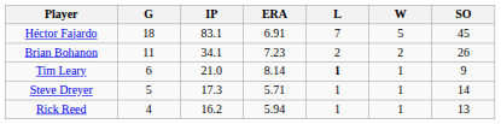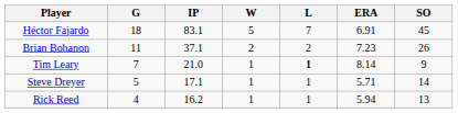columns swapped: W <-> ERA
Brian Bohanon | IP: 34.1 -> 37.1
Tim Leary | G: 6 -> 7
Steve Dreyer | IP: 17.3 -> 17.1
